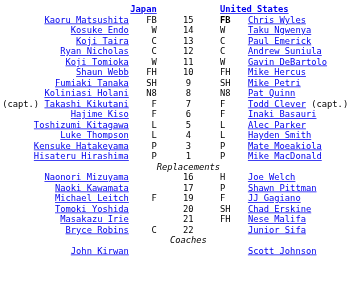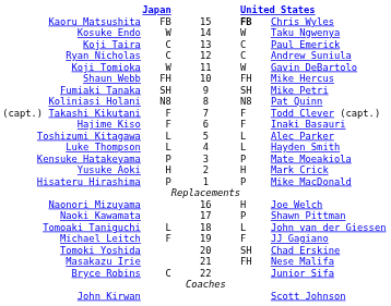+ row: Yusuke Aoki | H | 2 | H | Mark Crick
+ row: Tomoaki Taniguchi | L | 18 | L | John van der Giessen
